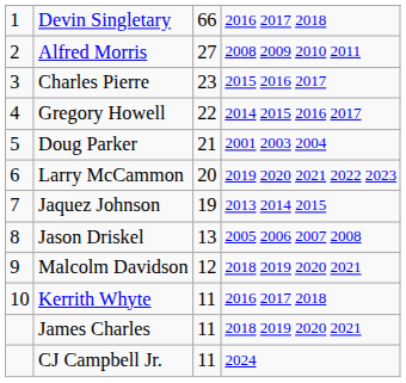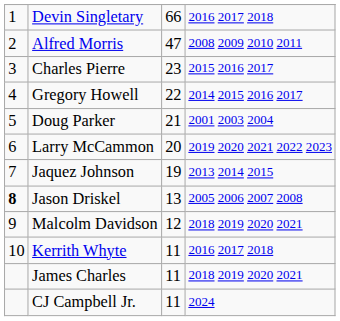Alfred Morris | column 3: 27 -> 47
Jason Driskel | column 1: normal -> bold
